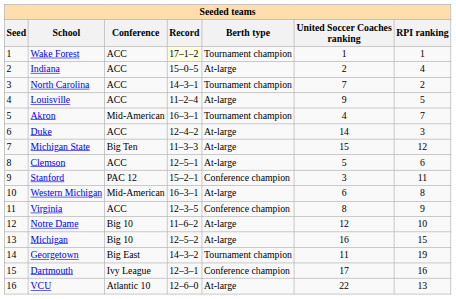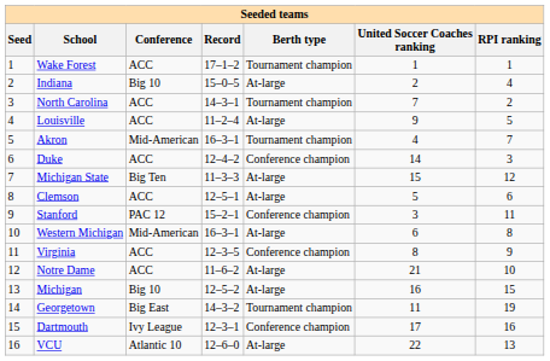Wake Forest | Record: lightyellow background -> no background
Indiana | Conference: ACC -> Big 10
Duke | Berth type: At-large -> Conference champion
Notre Dame | Conference: Big 10 -> ACC
Notre Dame | United Soccer Coaches ranking: 12 -> 21
